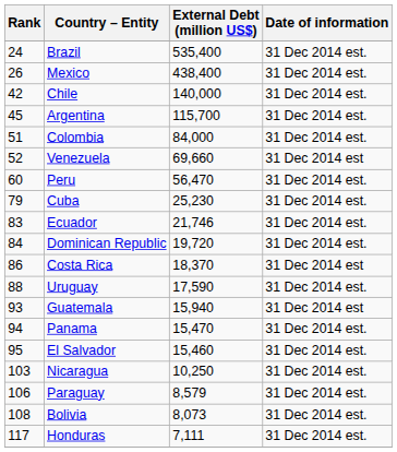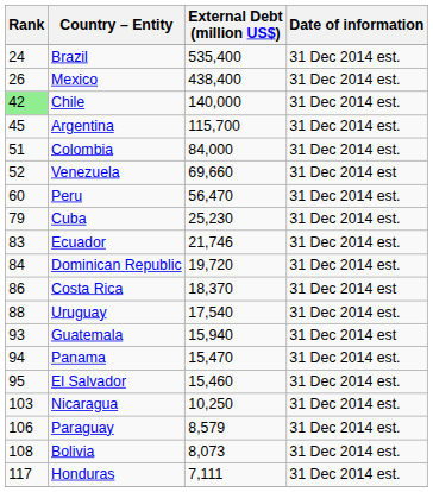Chile | Rank: no background -> lightgreen background
Uruguay | External Debt (million US$): 17,590 -> 17,540
